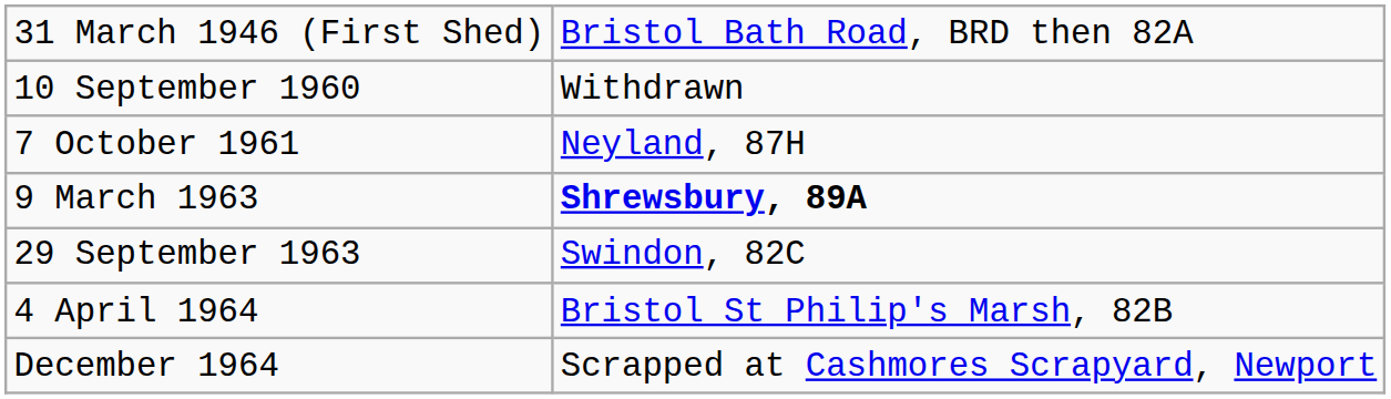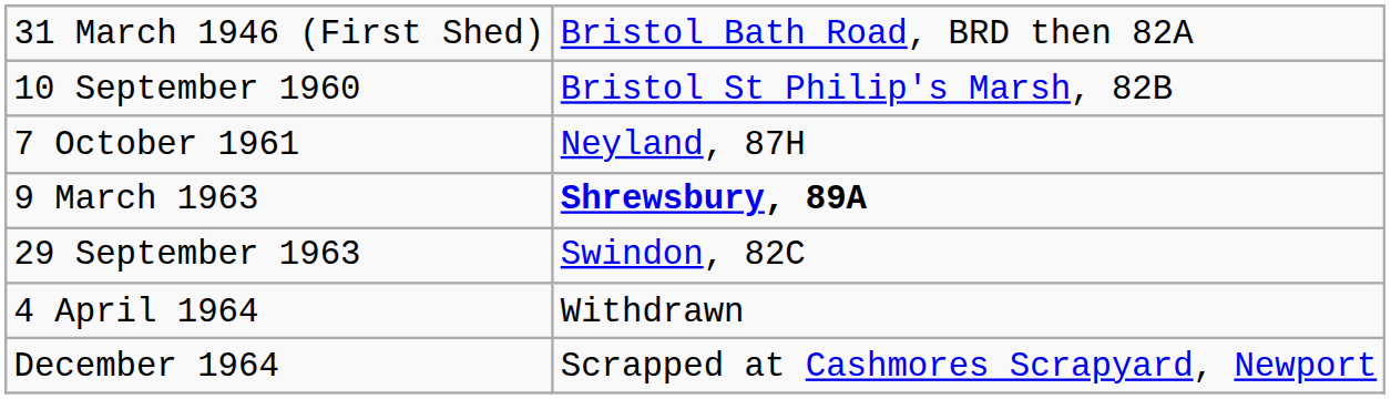10 September 1960 | column 2: Withdrawn -> Bristol St Philip's Marsh, 82B
4 April 1964 | column 2: Bristol St Philip's Marsh, 82B -> Withdrawn
